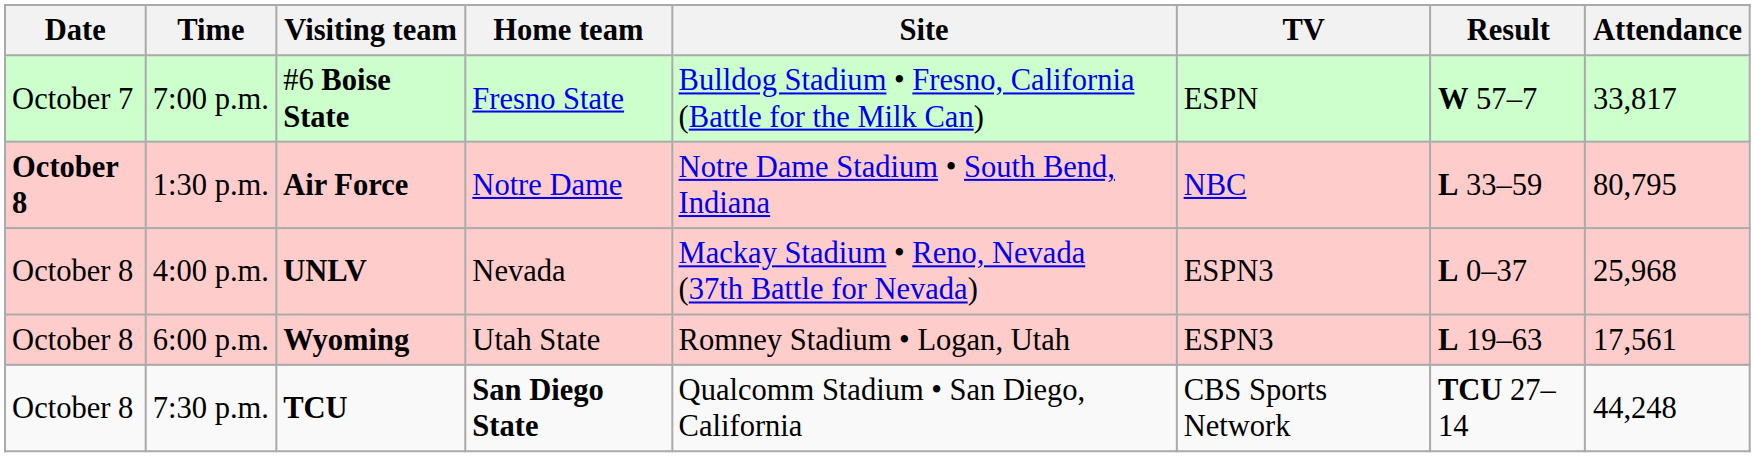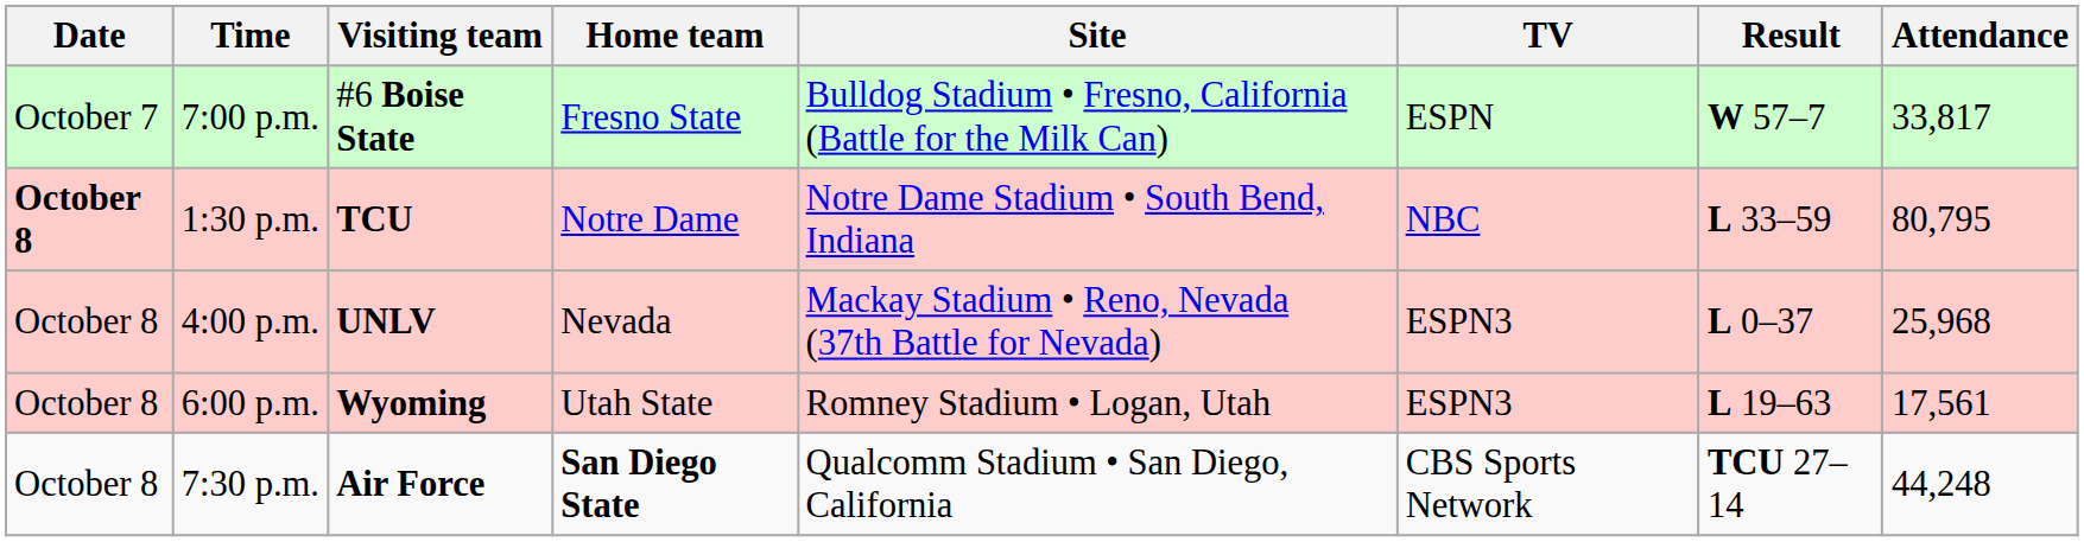1:30 p.m. | Visiting team: Air Force -> TCU
7:30 p.m. | Visiting team: TCU -> Air Force
